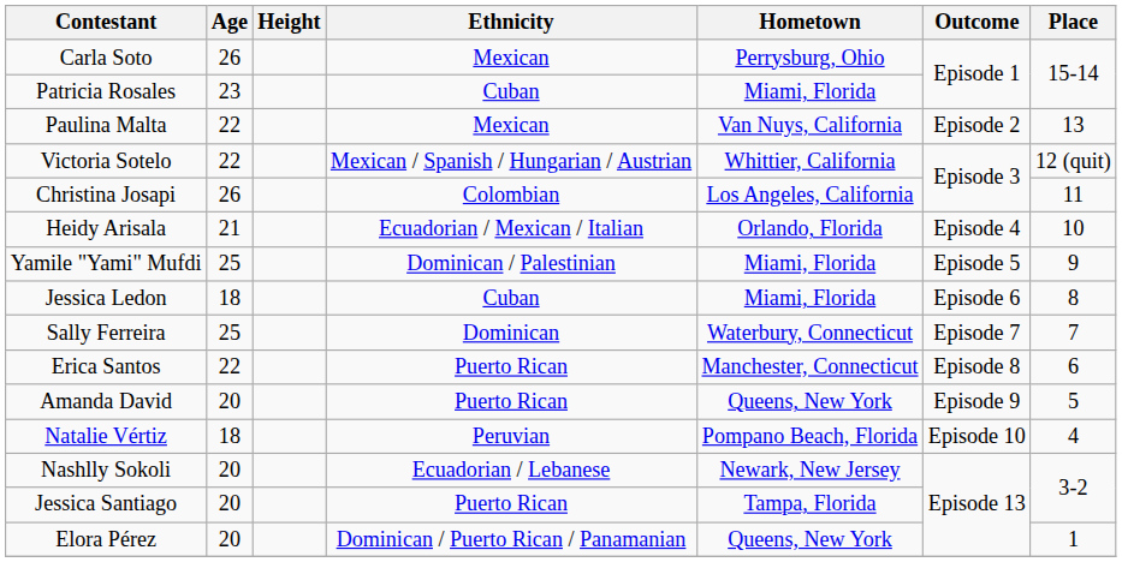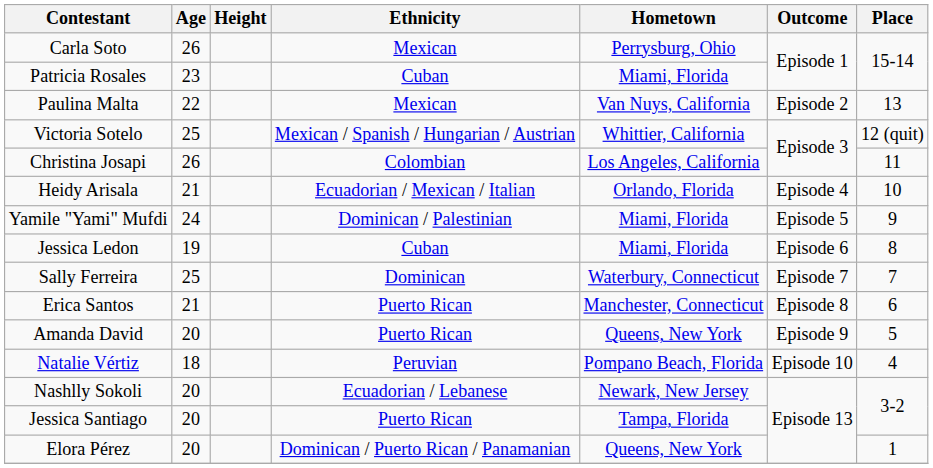Victoria Sotelo | Age: 22 -> 25
Yamile "Yami" Mufdi | Age: 25 -> 24
Jessica Ledon | Age: 18 -> 19
Erica Santos | Age: 22 -> 21
